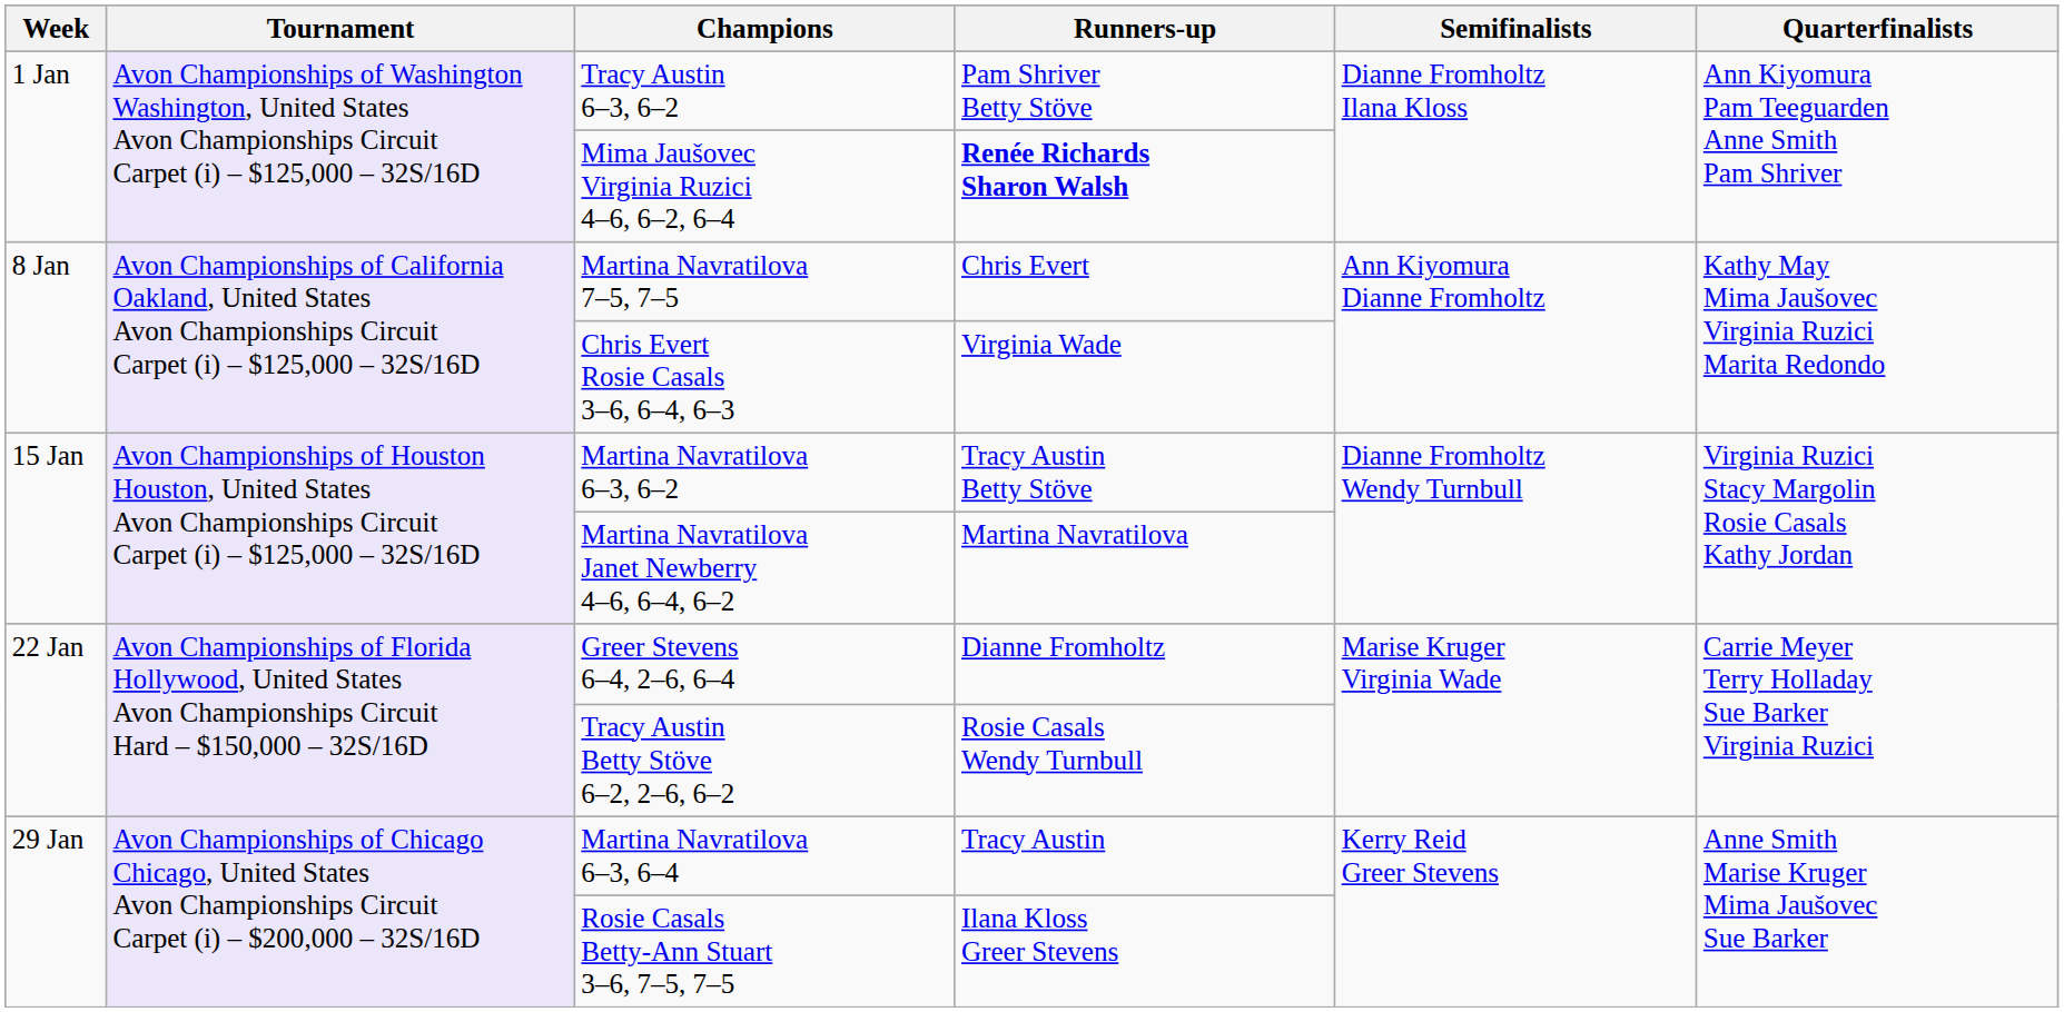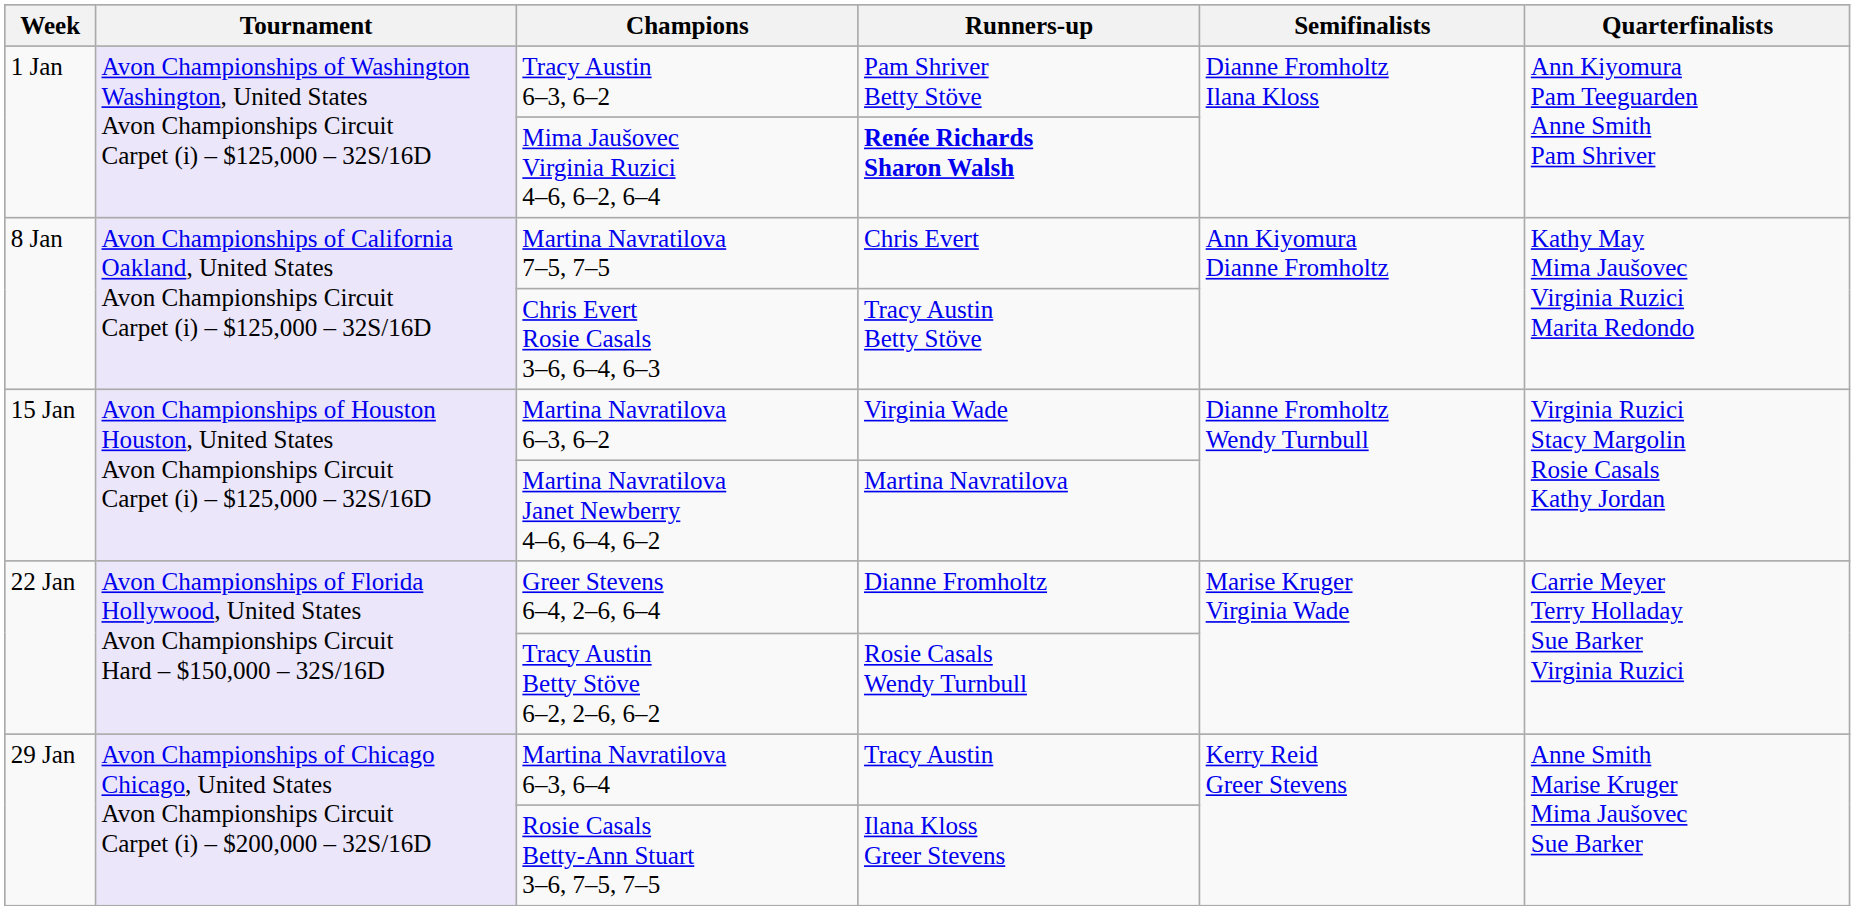Chris Evert Rosie Casals 3–6, 6–4, 6–3 | Runners-up: Virginia Wade -> Tracy Austin Betty Stöve
Martina Navratilova 6–3, 6–2 | Runners-up: Tracy Austin Betty Stöve -> Virginia Wade
